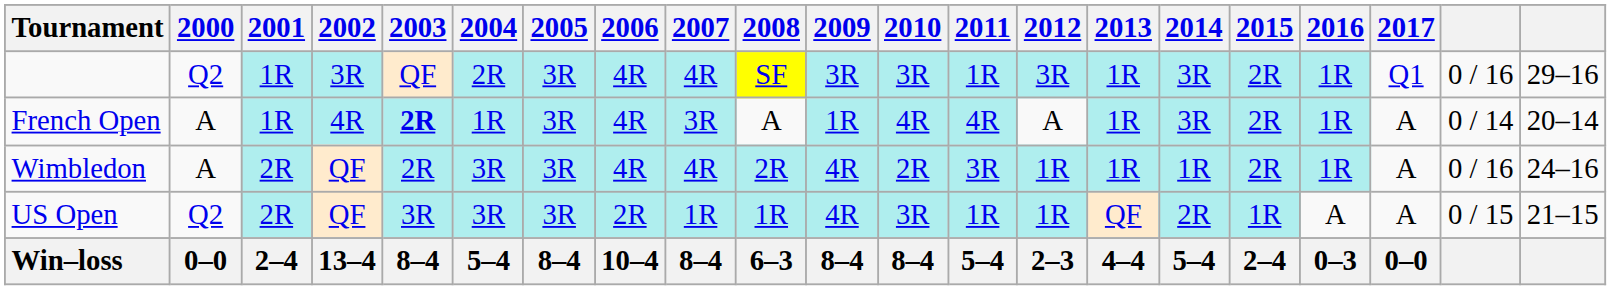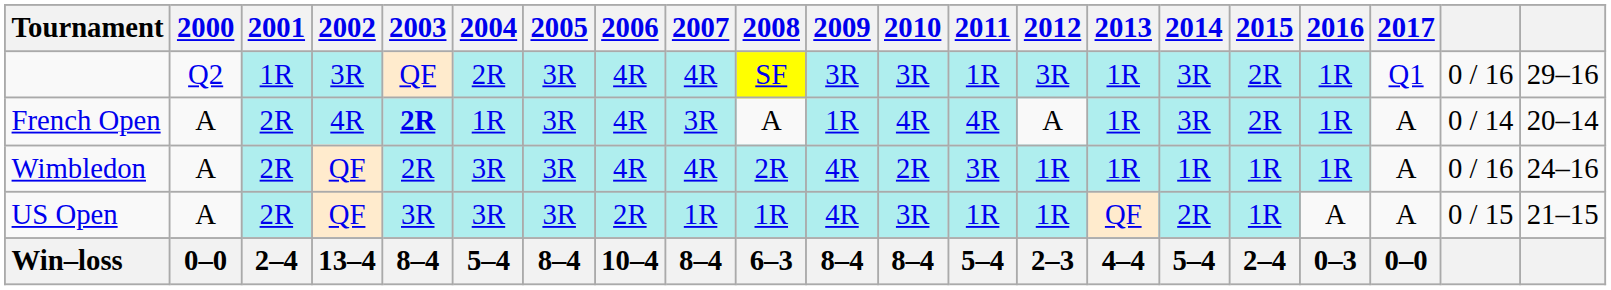French Open | 2001: 1R -> 2R
Wimbledon | 2015: 2R -> 1R
US Open | 2000: Q2 -> A
